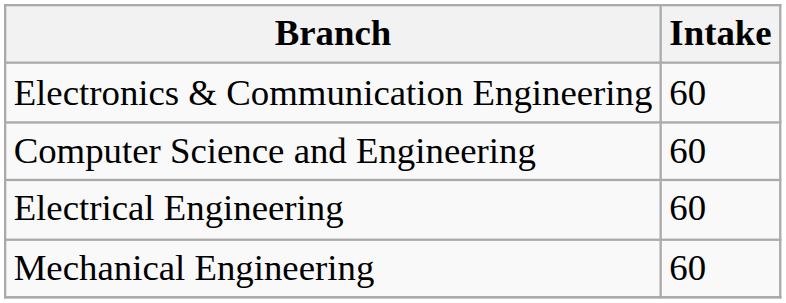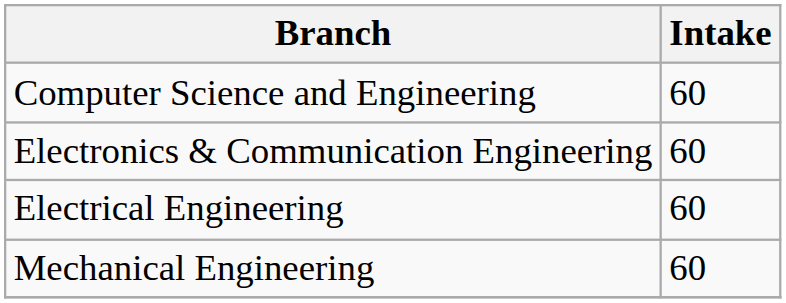rows swapped: Computer Science and Engineering <-> Electronics & Communication Engineering
